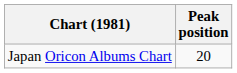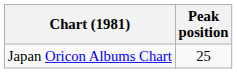Japan Oricon Albums Chart | Peak position: 20 -> 25
